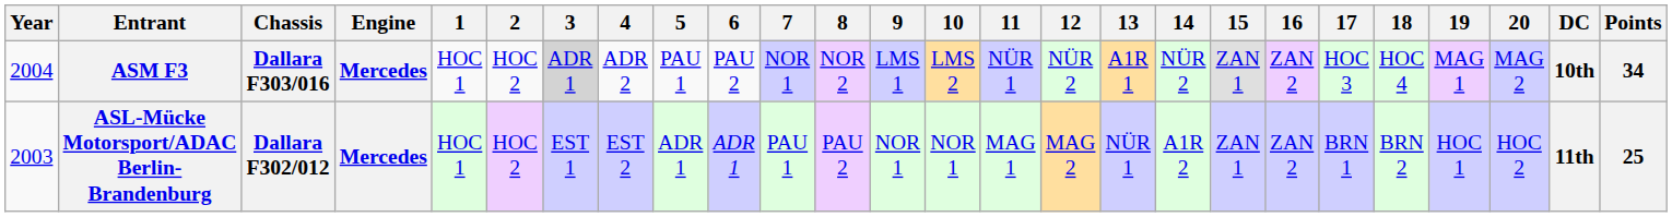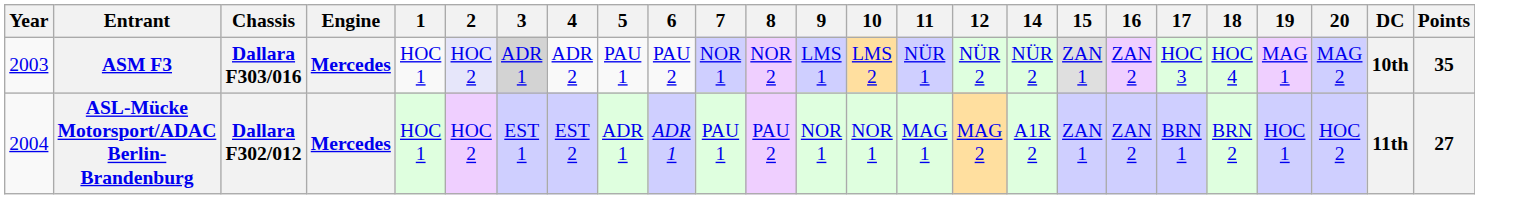- column: 13 | A1R 1 | NÜR 1
ASM F3 | Year: 2004 -> 2003
ASM F3 | 2: no background -> lavender background
ASM F3 | Points: 34 -> 35
ASL-Mücke Motorsport/ADAC Berlin-Brandenburg | Year: 2003 -> 2004
ASL-Mücke Motorsport/ADAC Berlin-Brandenburg | Points: 25 -> 27
